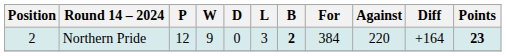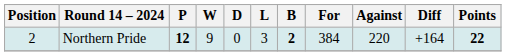Northern Pride | P: normal -> bold
Northern Pride | Points: 23 -> 22
